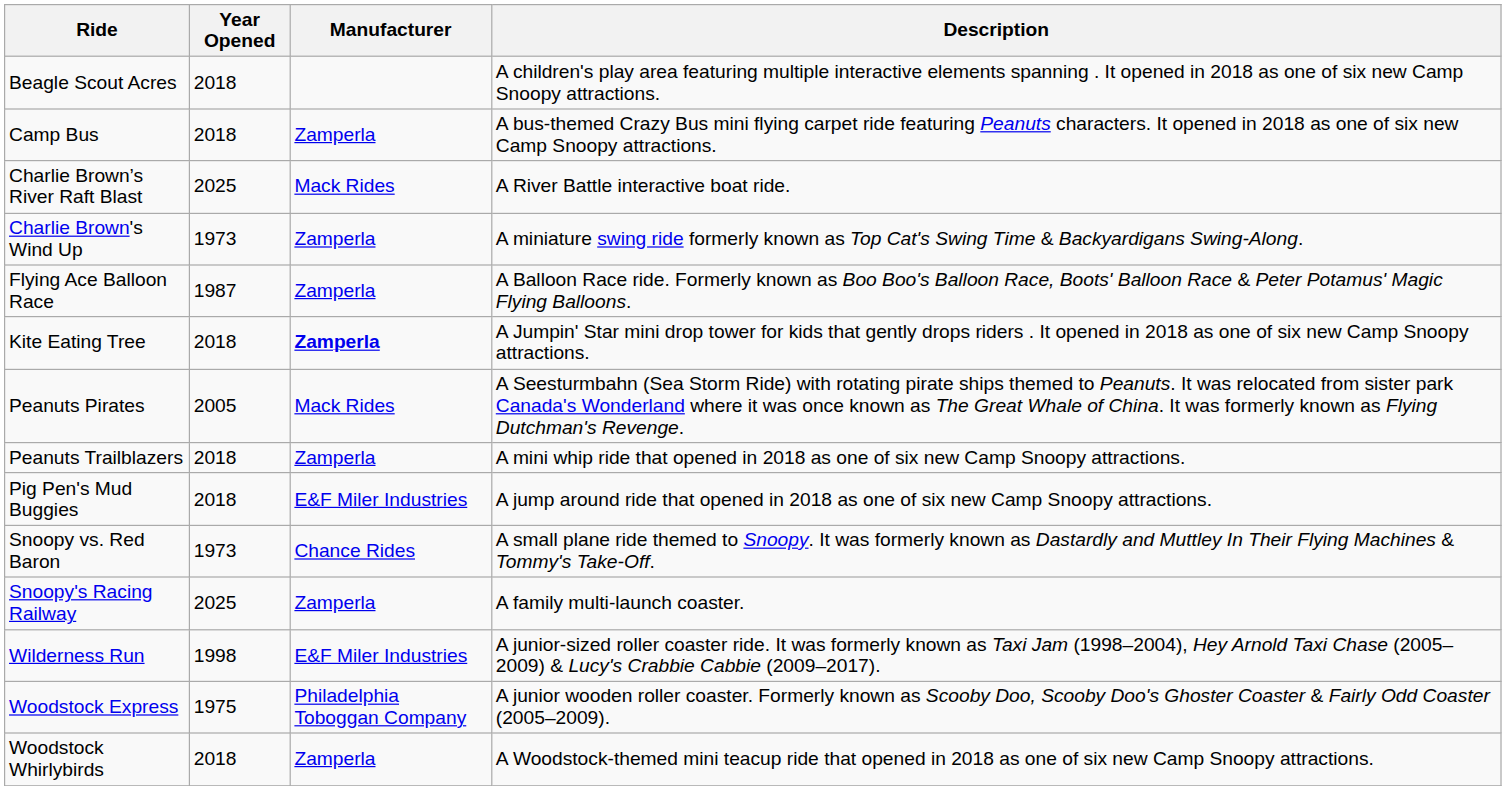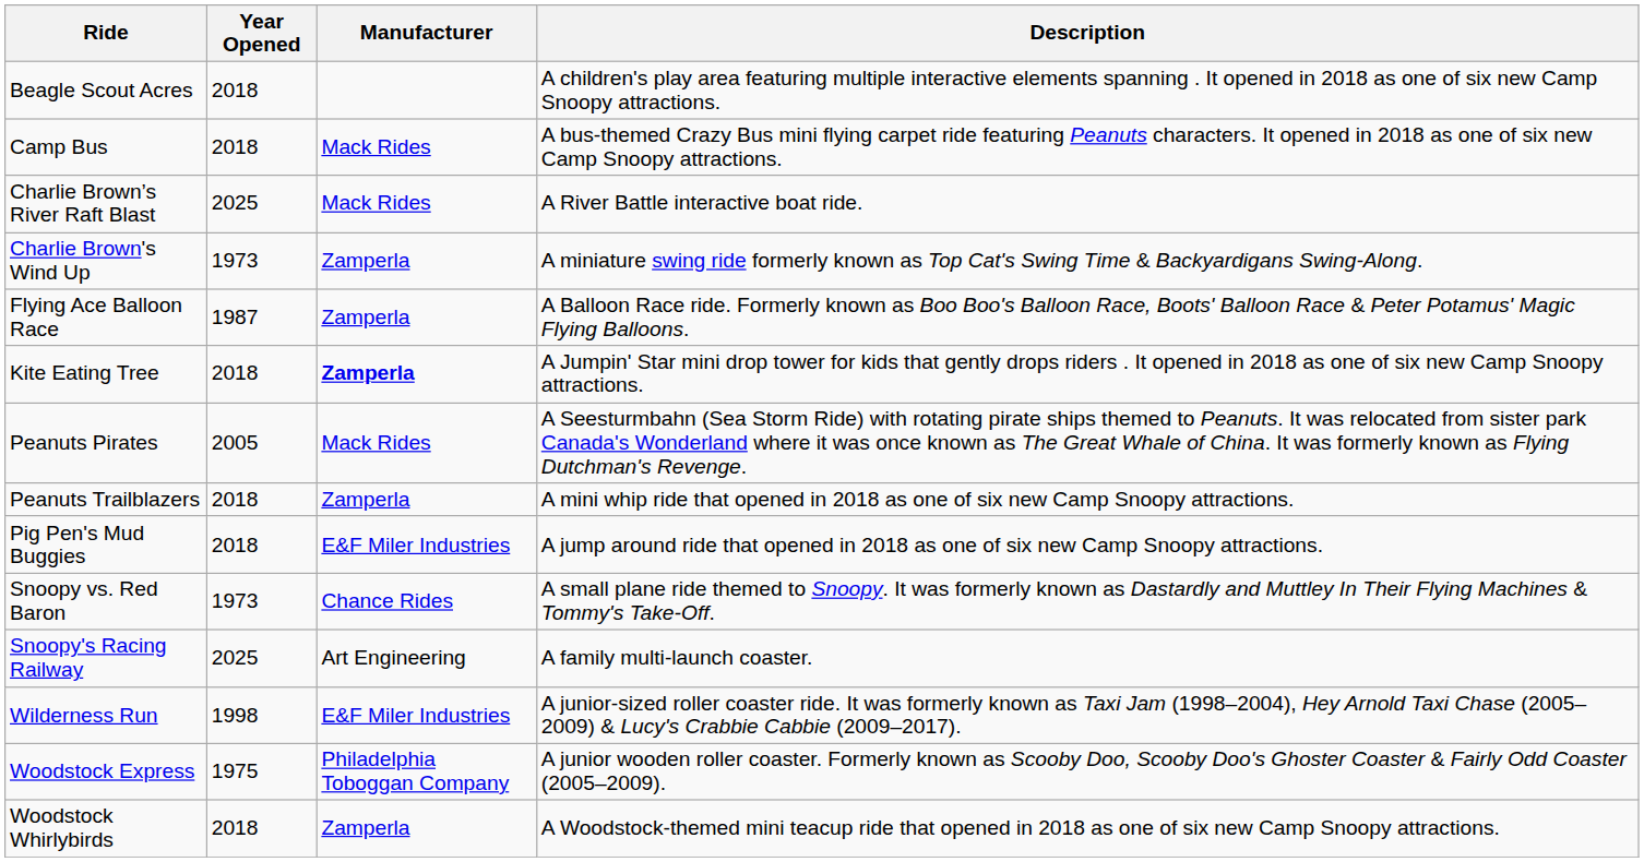Camp Bus | Manufacturer: Zamperla -> Mack Rides
Snoopy's Racing Railway | Manufacturer: Zamperla -> Art Engineering
